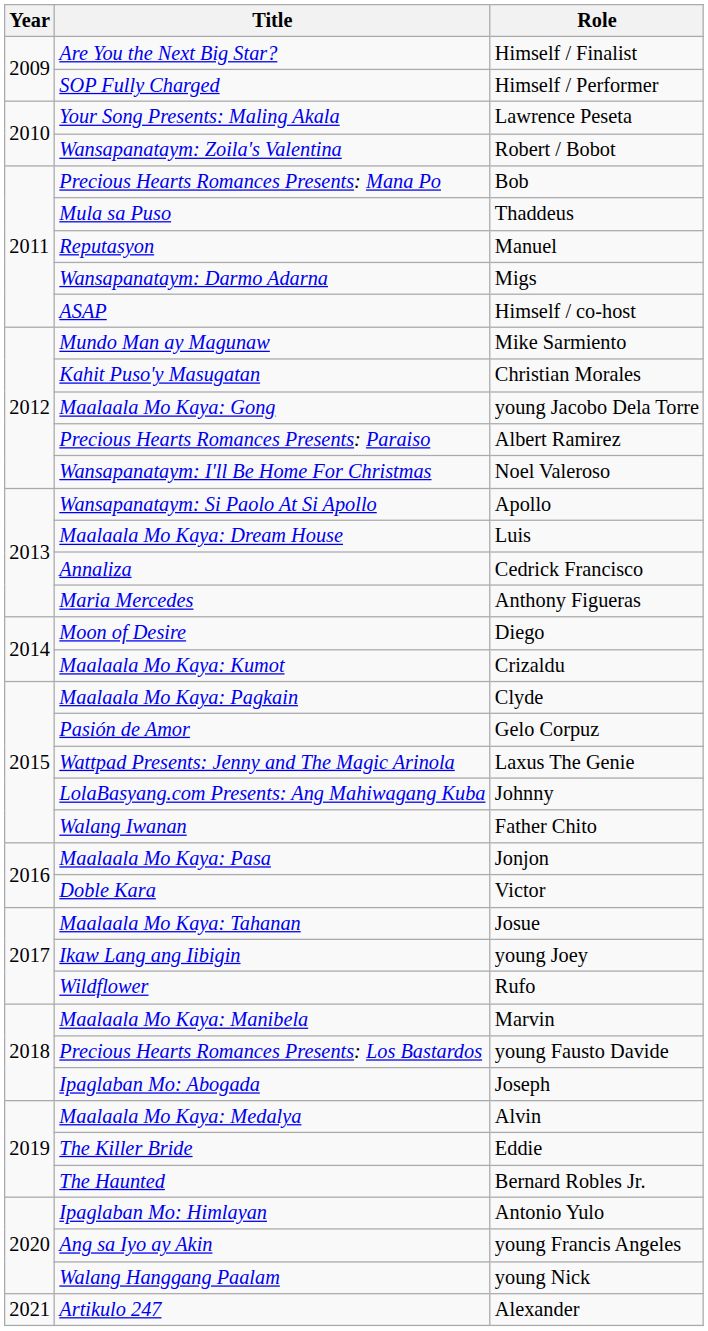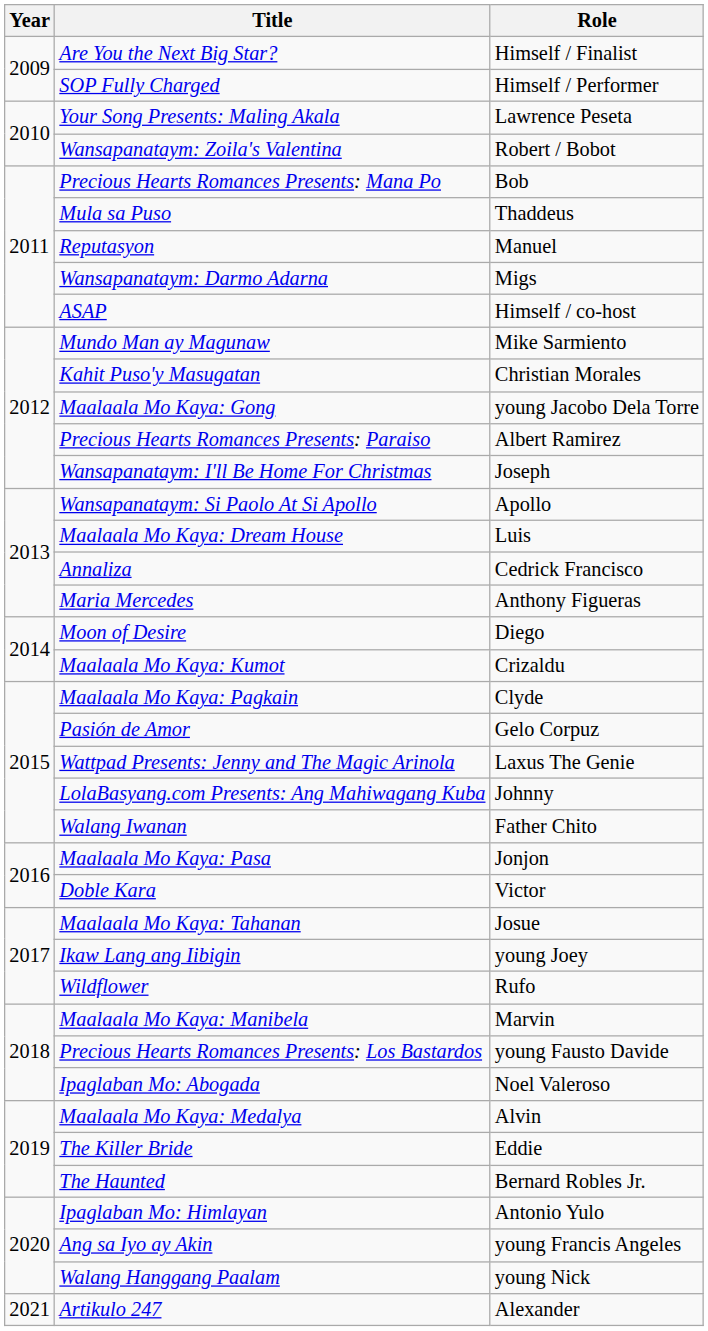Wansapanataym: I'll Be Home For Christmas | Role: Noel Valeroso -> Joseph
Ipaglaban Mo: Abogada | Role: Joseph -> Noel Valeroso
